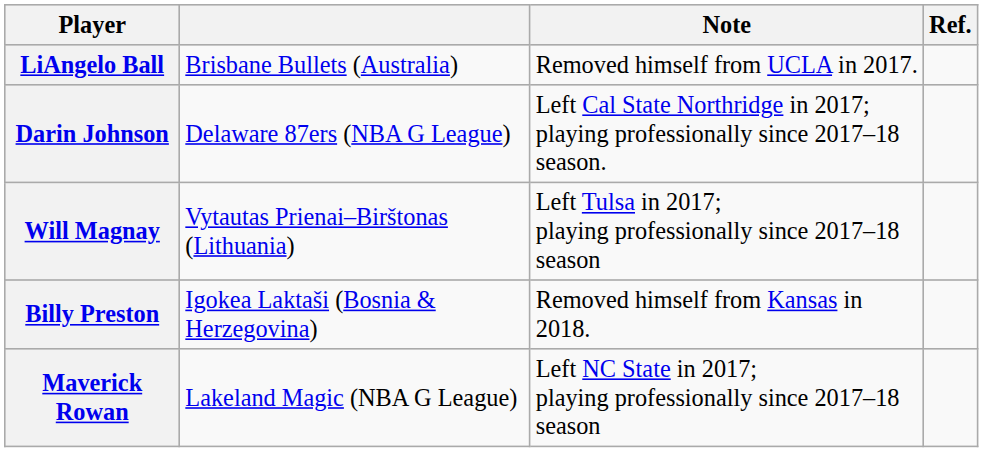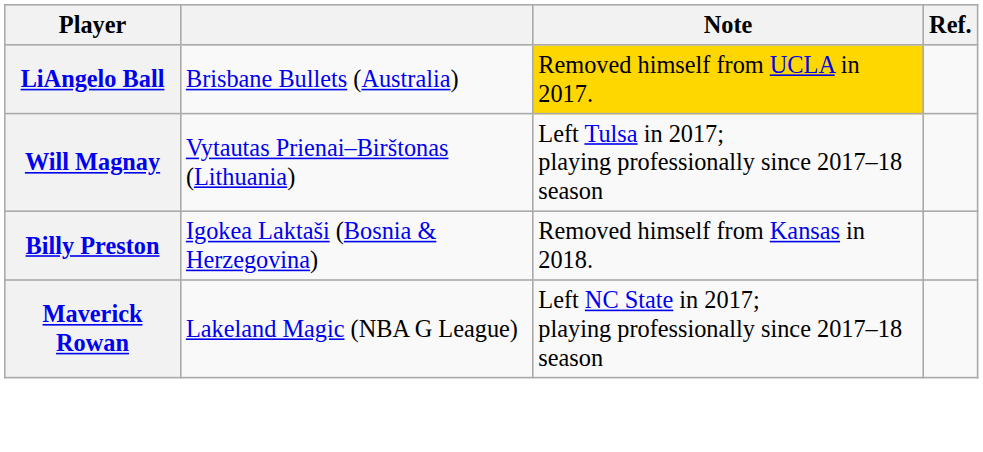LiAngelo Ball | Note: no background -> gold background
- row: Darin Johnson | Delaware 87ers (NBA G League) | Left Cal State Northridge in 2017; playing professionally since 2017–18 season.
